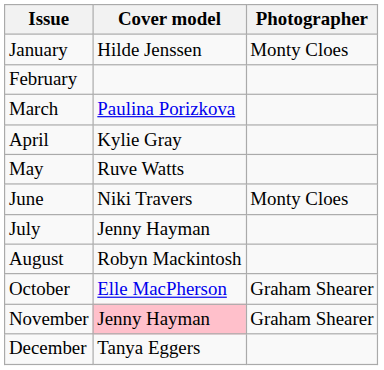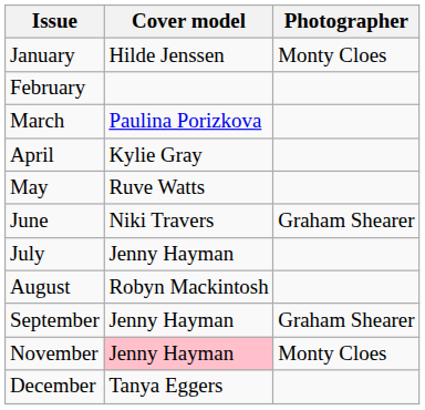June | Photographer: Monty Cloes -> Graham Shearer
+ row: September | Jenny Hayman | Graham Shearer
- row: October | Elle MacPherson | Graham Shearer
November | Photographer: Graham Shearer -> Monty Cloes
